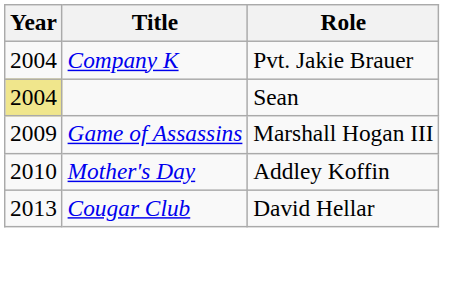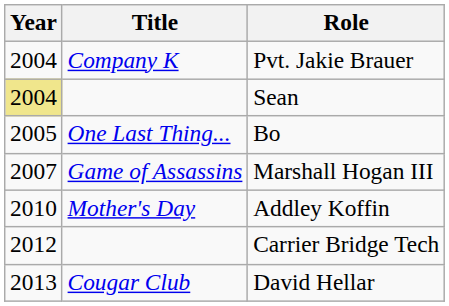+ row: 2005 | One Last Thing... | Bo
Marshall Hogan III | Year: 2009 -> 2007
+ row: 2012 | Carrier Bridge Tech
